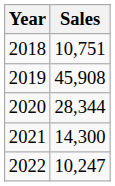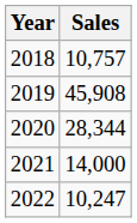2018 | Sales: 10,751 -> 10,757
2021 | Sales: 14,300 -> 14,000
